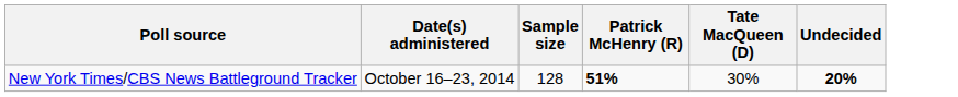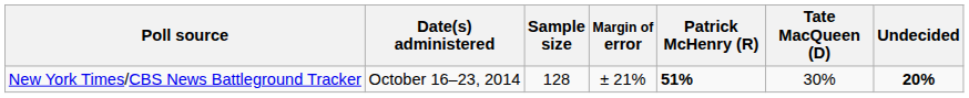+ column: Margin of error | ± 21%
